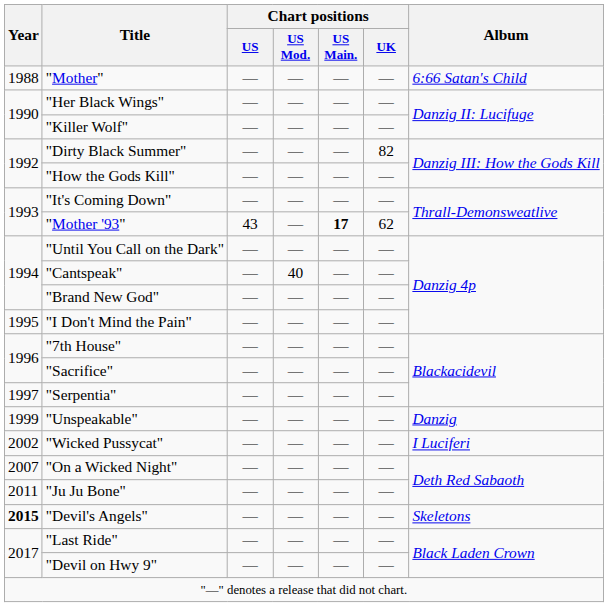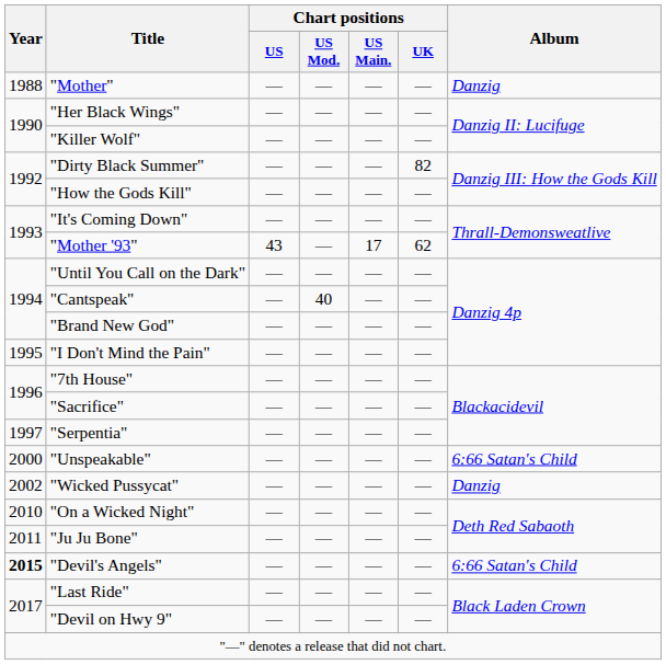"Mother" | Album: 6:66 Satan's Child -> Danzig
"Mother '93" | Chart positions / US Main.: bold -> normal
"Unspeakable" | Year: 1999 -> 2000
"Unspeakable" | Album: Danzig -> 6:66 Satan's Child
"Wicked Pussycat" | Album: I Luciferi -> Danzig
"On a Wicked Night" | Year: 2007 -> 2010
"Devil's Angels" | Album: Skeletons -> 6:66 Satan's Child
